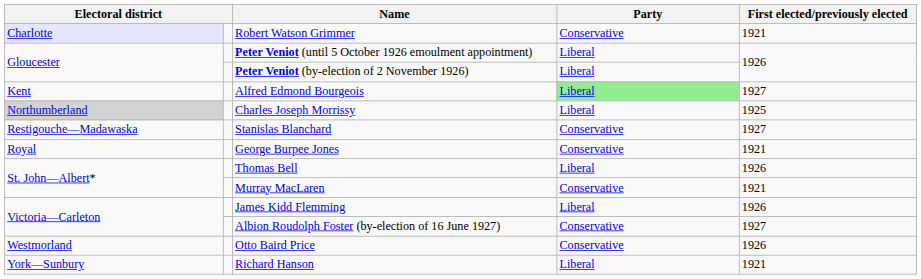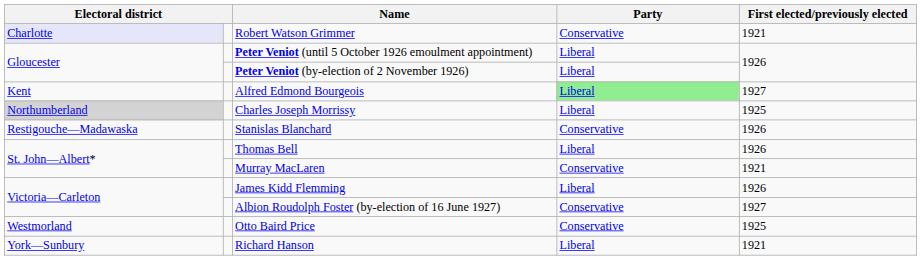Stanislas Blanchard | First elected/previously elected: 1927 -> 1926
- row: Royal | George Burpee Jones | Conservative | 1921
Otto Baird Price | First elected/previously elected: 1926 -> 1925
